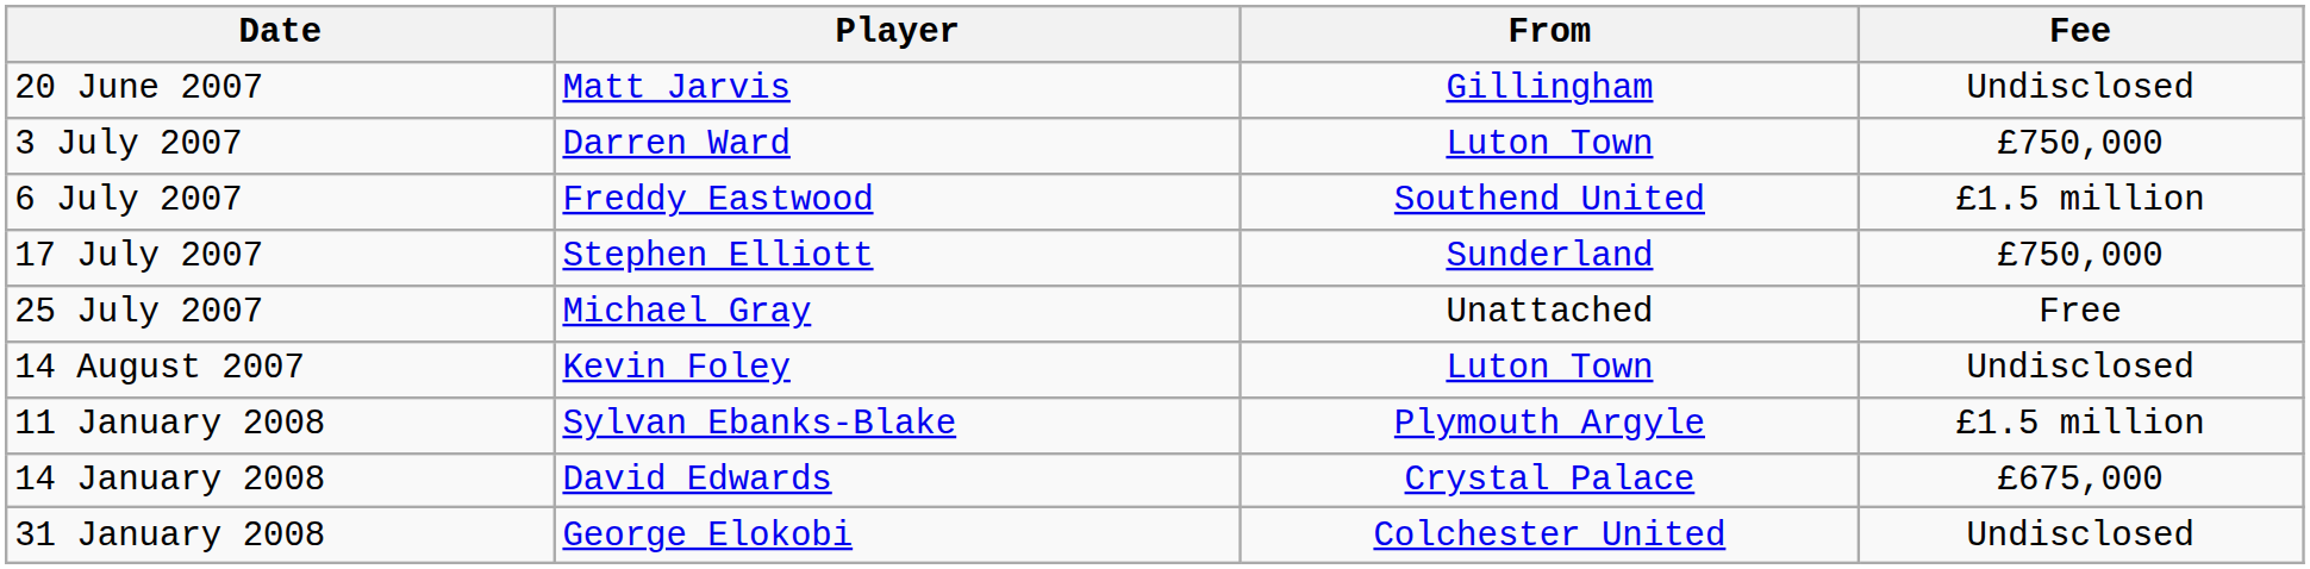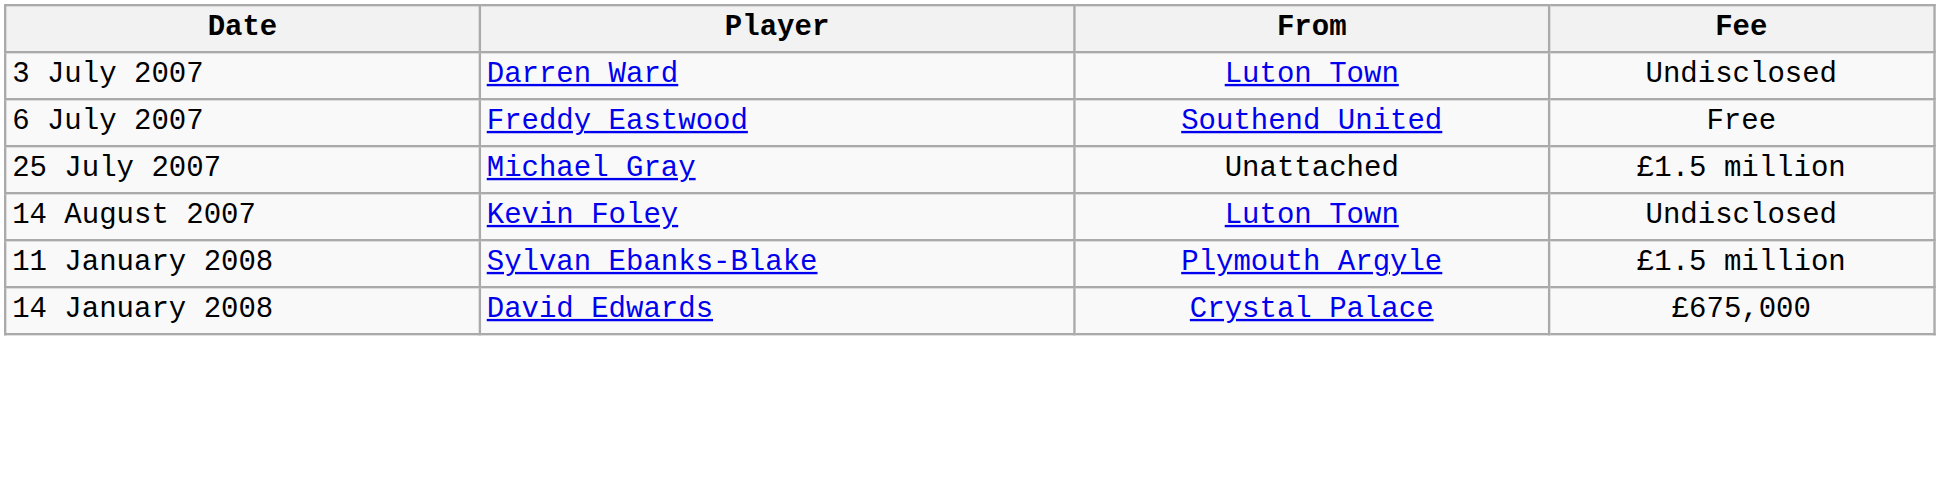- row: 20 June 2007 | Matt Jarvis | Gillingham | Undisclosed
3 July 2007 | Fee: £750,000 -> Undisclosed
6 July 2007 | Fee: £1.5 million -> Free
- row: 17 July 2007 | Stephen Elliott | Sunderland | £750,000
25 July 2007 | Fee: Free -> £1.5 million
- row: 31 January 2008 | George Elokobi | Colchester United | Undisclosed
